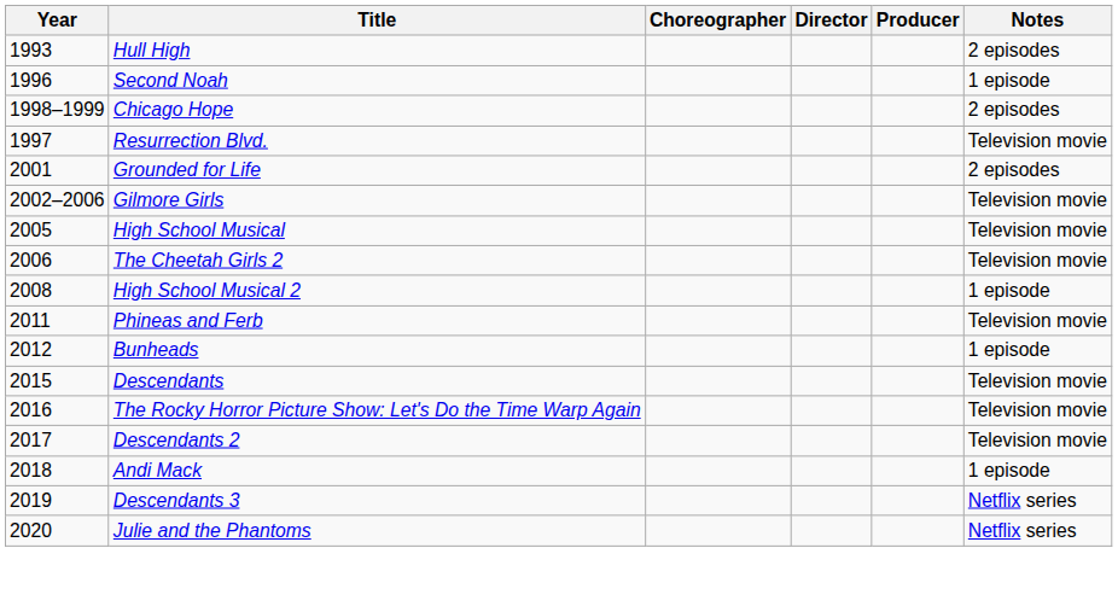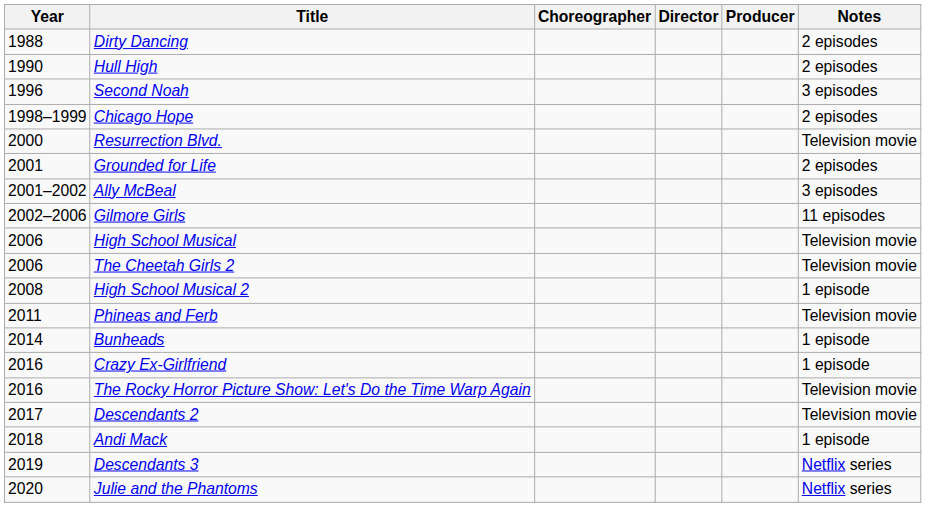+ row: 1988 | Dirty Dancing | 2 episodes
Hull High | Year: 1993 -> 1990
Second Noah | Notes: 1 episode -> 3 episodes
Resurrection Blvd. | Year: 1997 -> 2000
+ row: 2001–2002 | Ally McBeal | 3 episodes
Gilmore Girls | Notes: Television movie -> 11 episodes
High School Musical | Year: 2005 -> 2006
Bunheads | Year: 2012 -> 2014
- row: 2015 | Descendants | Television movie
+ row: 2016 | Crazy Ex-Girlfriend | 1 episode
